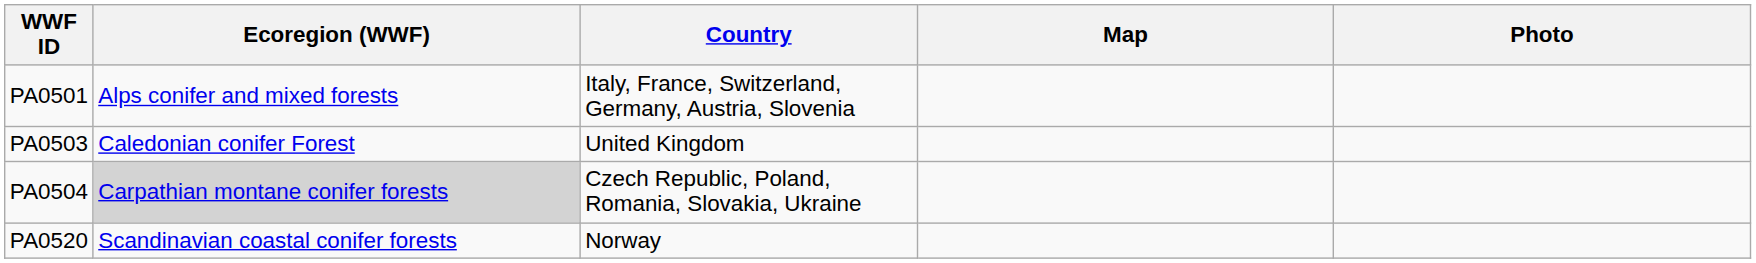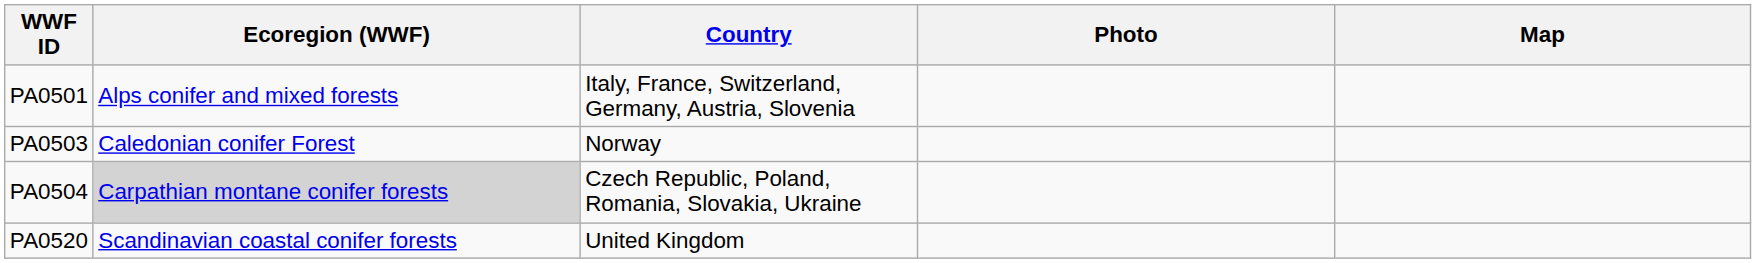columns swapped: Map <-> Photo
PA0503 | Country: United Kingdom -> Norway
PA0520 | Country: Norway -> United Kingdom
